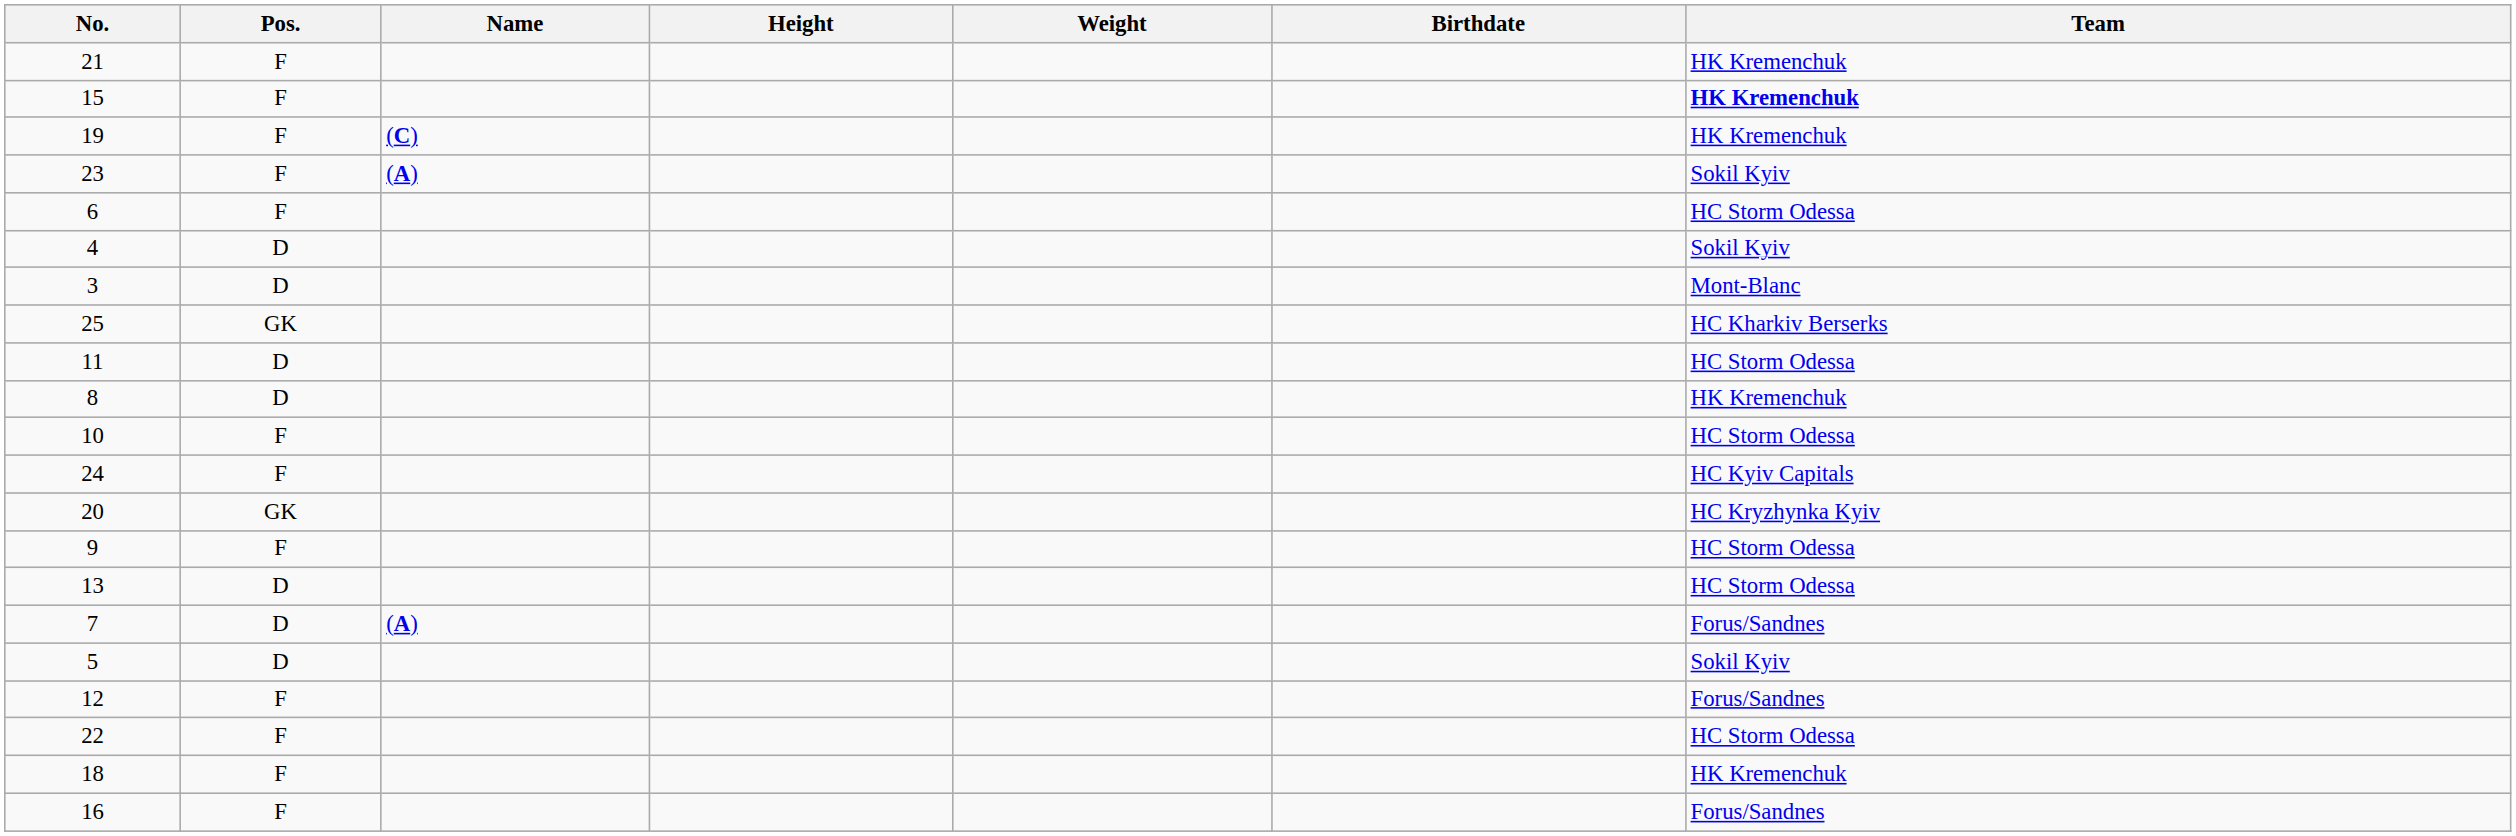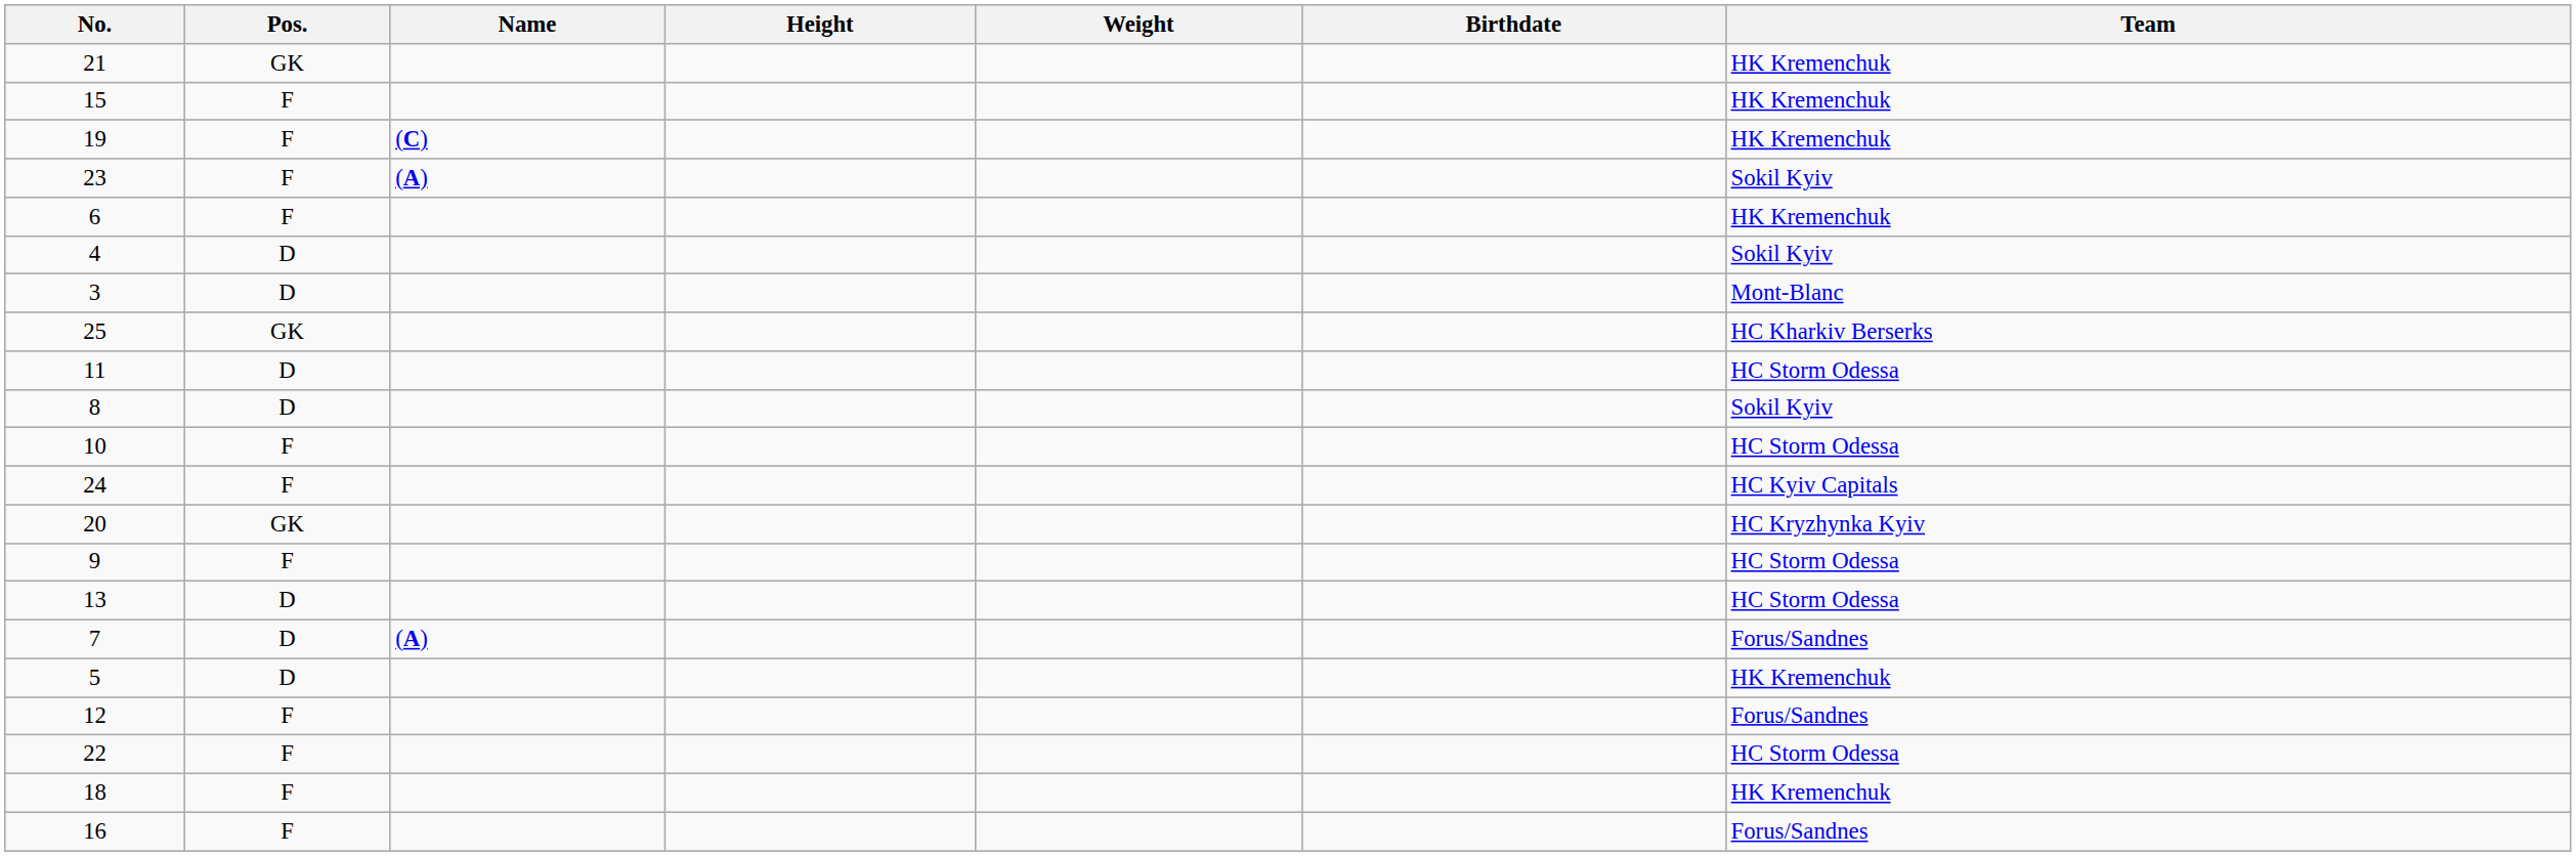21 | Pos.: F -> GK
15 | Team: bold -> normal
6 | Team: HC Storm Odessa -> HK Kremenchuk
8 | Team: HK Kremenchuk -> Sokil Kyiv
5 | Team: Sokil Kyiv -> HK Kremenchuk
